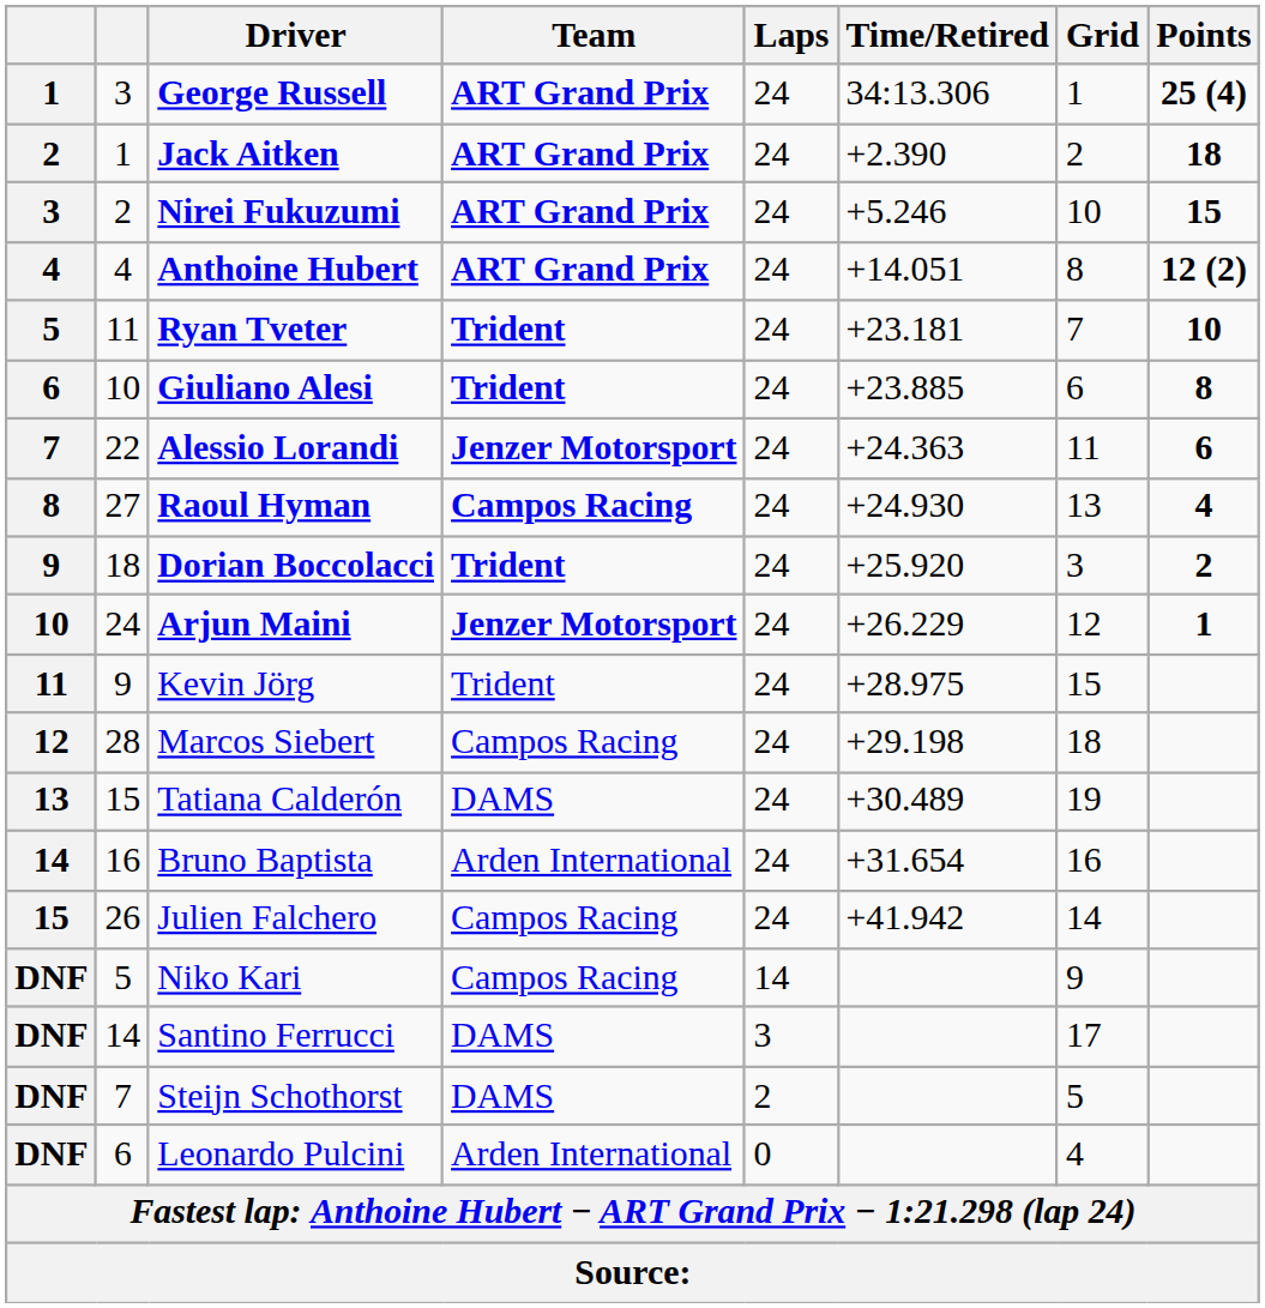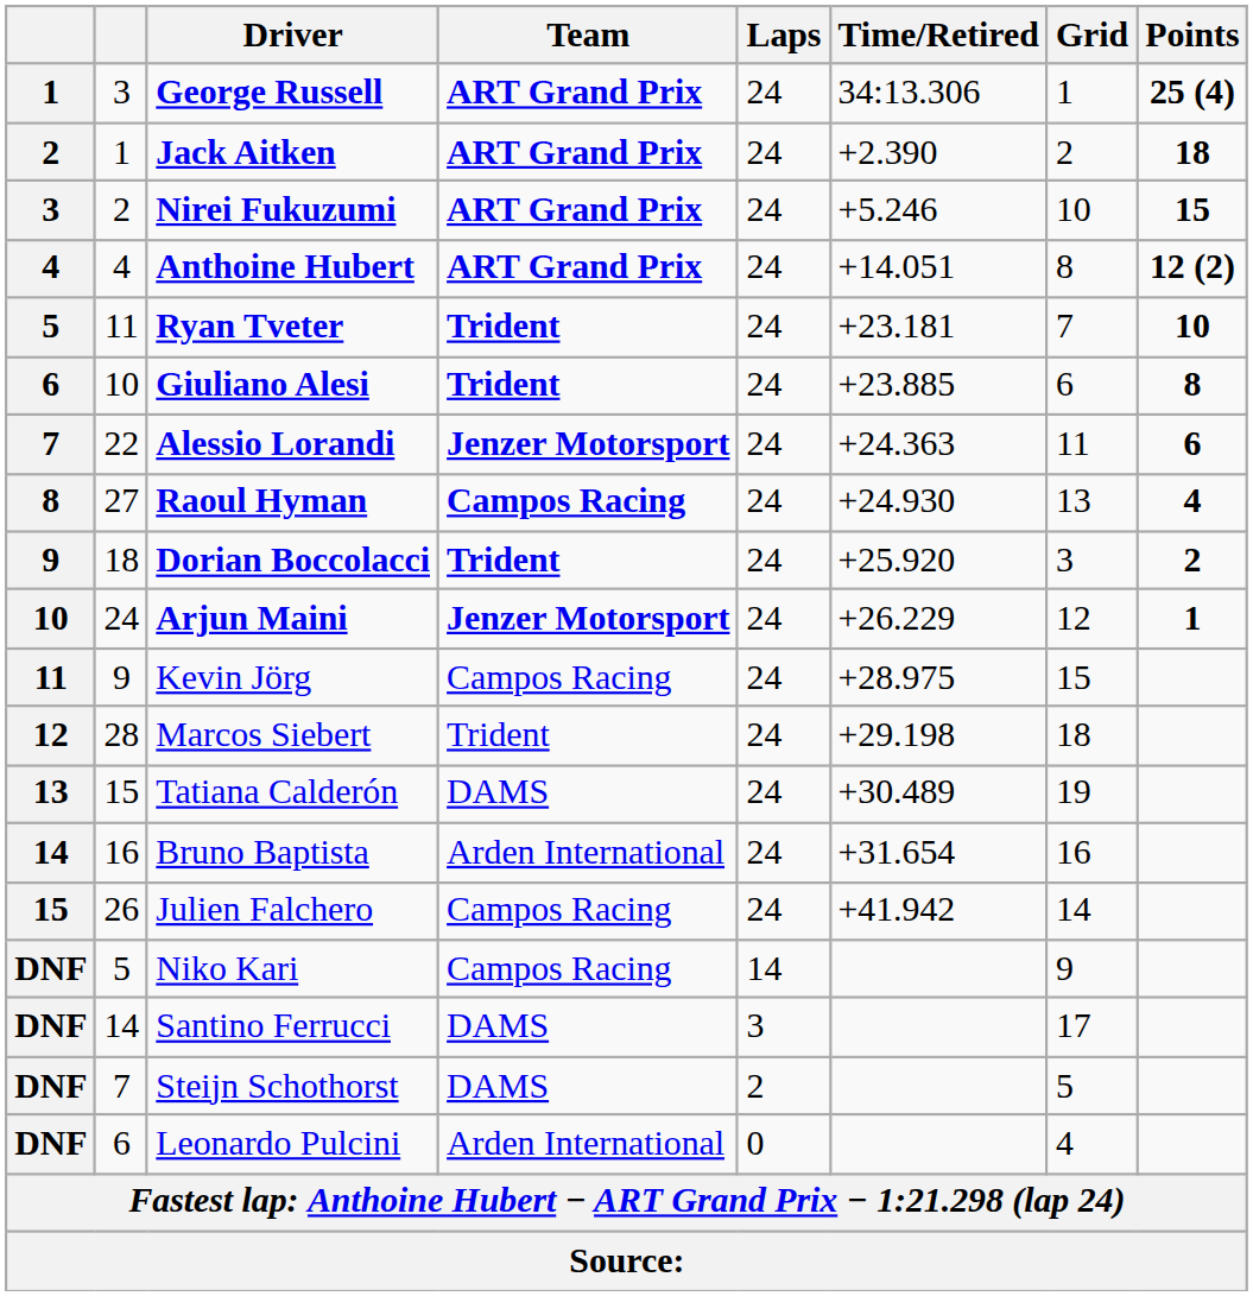Kevin Jörg | Team: Trident -> Campos Racing
Marcos Siebert | Team: Campos Racing -> Trident
